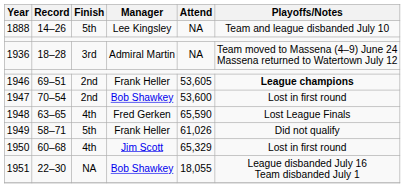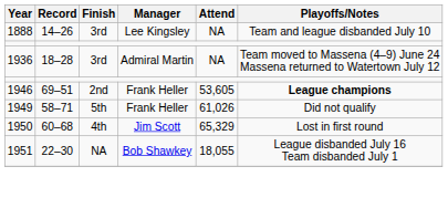1888 | Finish: 5th -> 3rd
- row: 1947 | 70–54 | 2nd | Bob Shawkey | 53,600 | Lost in first round
- row: 1948 | 63–65 | 4th | Fred Gerken | 65,590 | Lost League Finals
